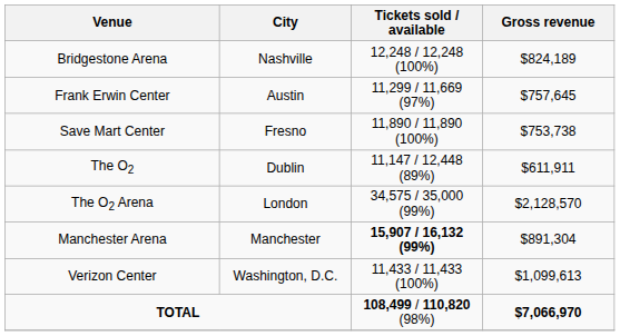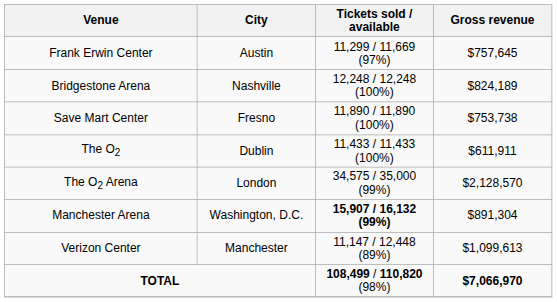rows swapped: Bridgestone Arena <-> Frank Erwin Center
The O2 | Tickets sold / available: 11,147 / 12,448 (89%) -> 11,433 / 11,433 (100%)
Manchester Arena | City: Manchester -> Washington, D.C.
Verizon Center | City: Washington, D.C. -> Manchester
Verizon Center | Tickets sold / available: 11,433 / 11,433 (100%) -> 11,147 / 12,448 (89%)
